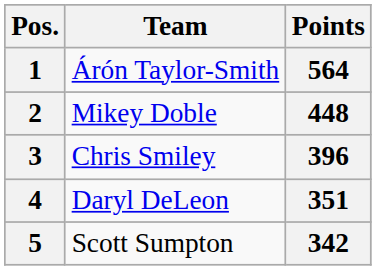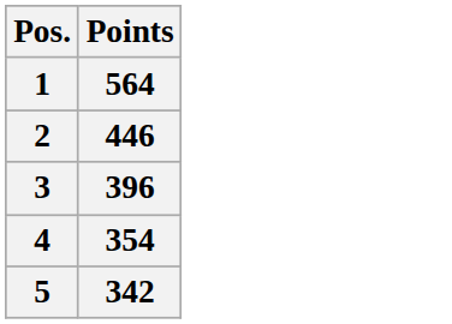- column: Team | Árón Taylor-Smith | Mikey Doble | Chris Smiley | Daryl DeLeon | Scott Sumpton
2 | Points: 448 -> 446
4 | Points: 351 -> 354
